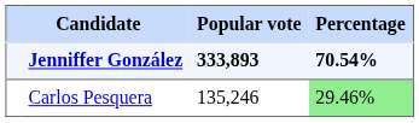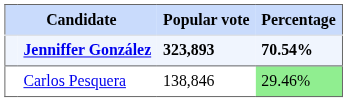Jenniffer González | Popular vote: 333,893 -> 323,893
Carlos Pesquera | Popular vote: 135,246 -> 138,846
